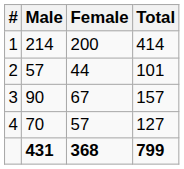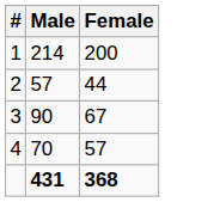- column: Total | 414 | 101 | 157 | 127 | 799
